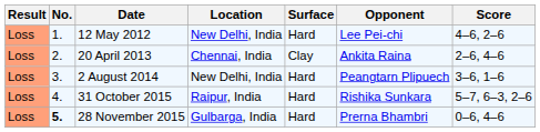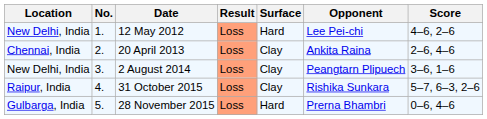columns swapped: Result <-> Location
2 August 2014 | Surface: Hard -> Clay
31 October 2015 | Surface: Hard -> Clay
28 November 2015 | No.: bold -> normal
